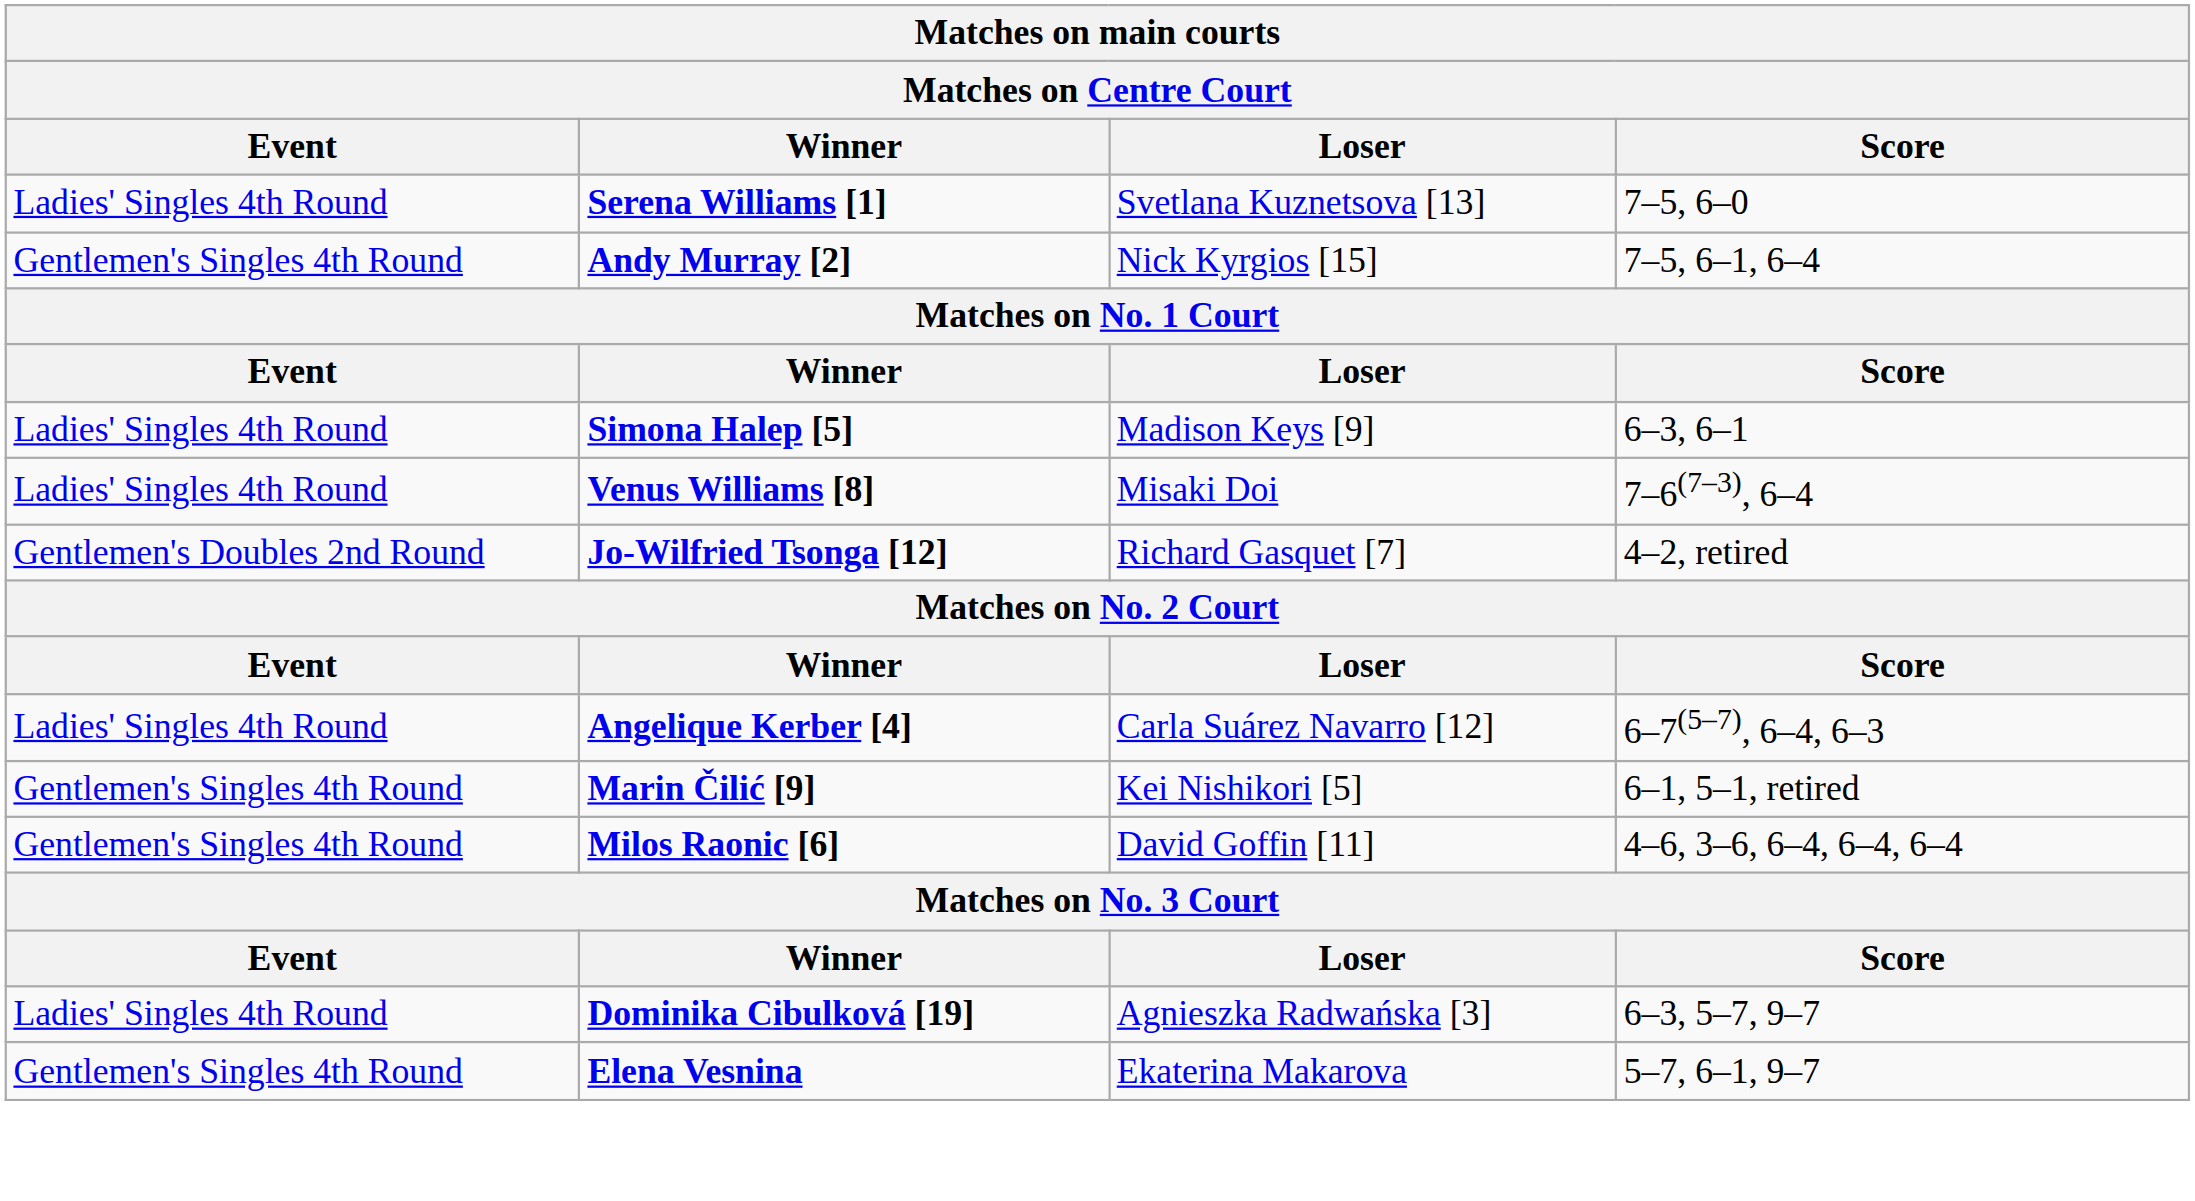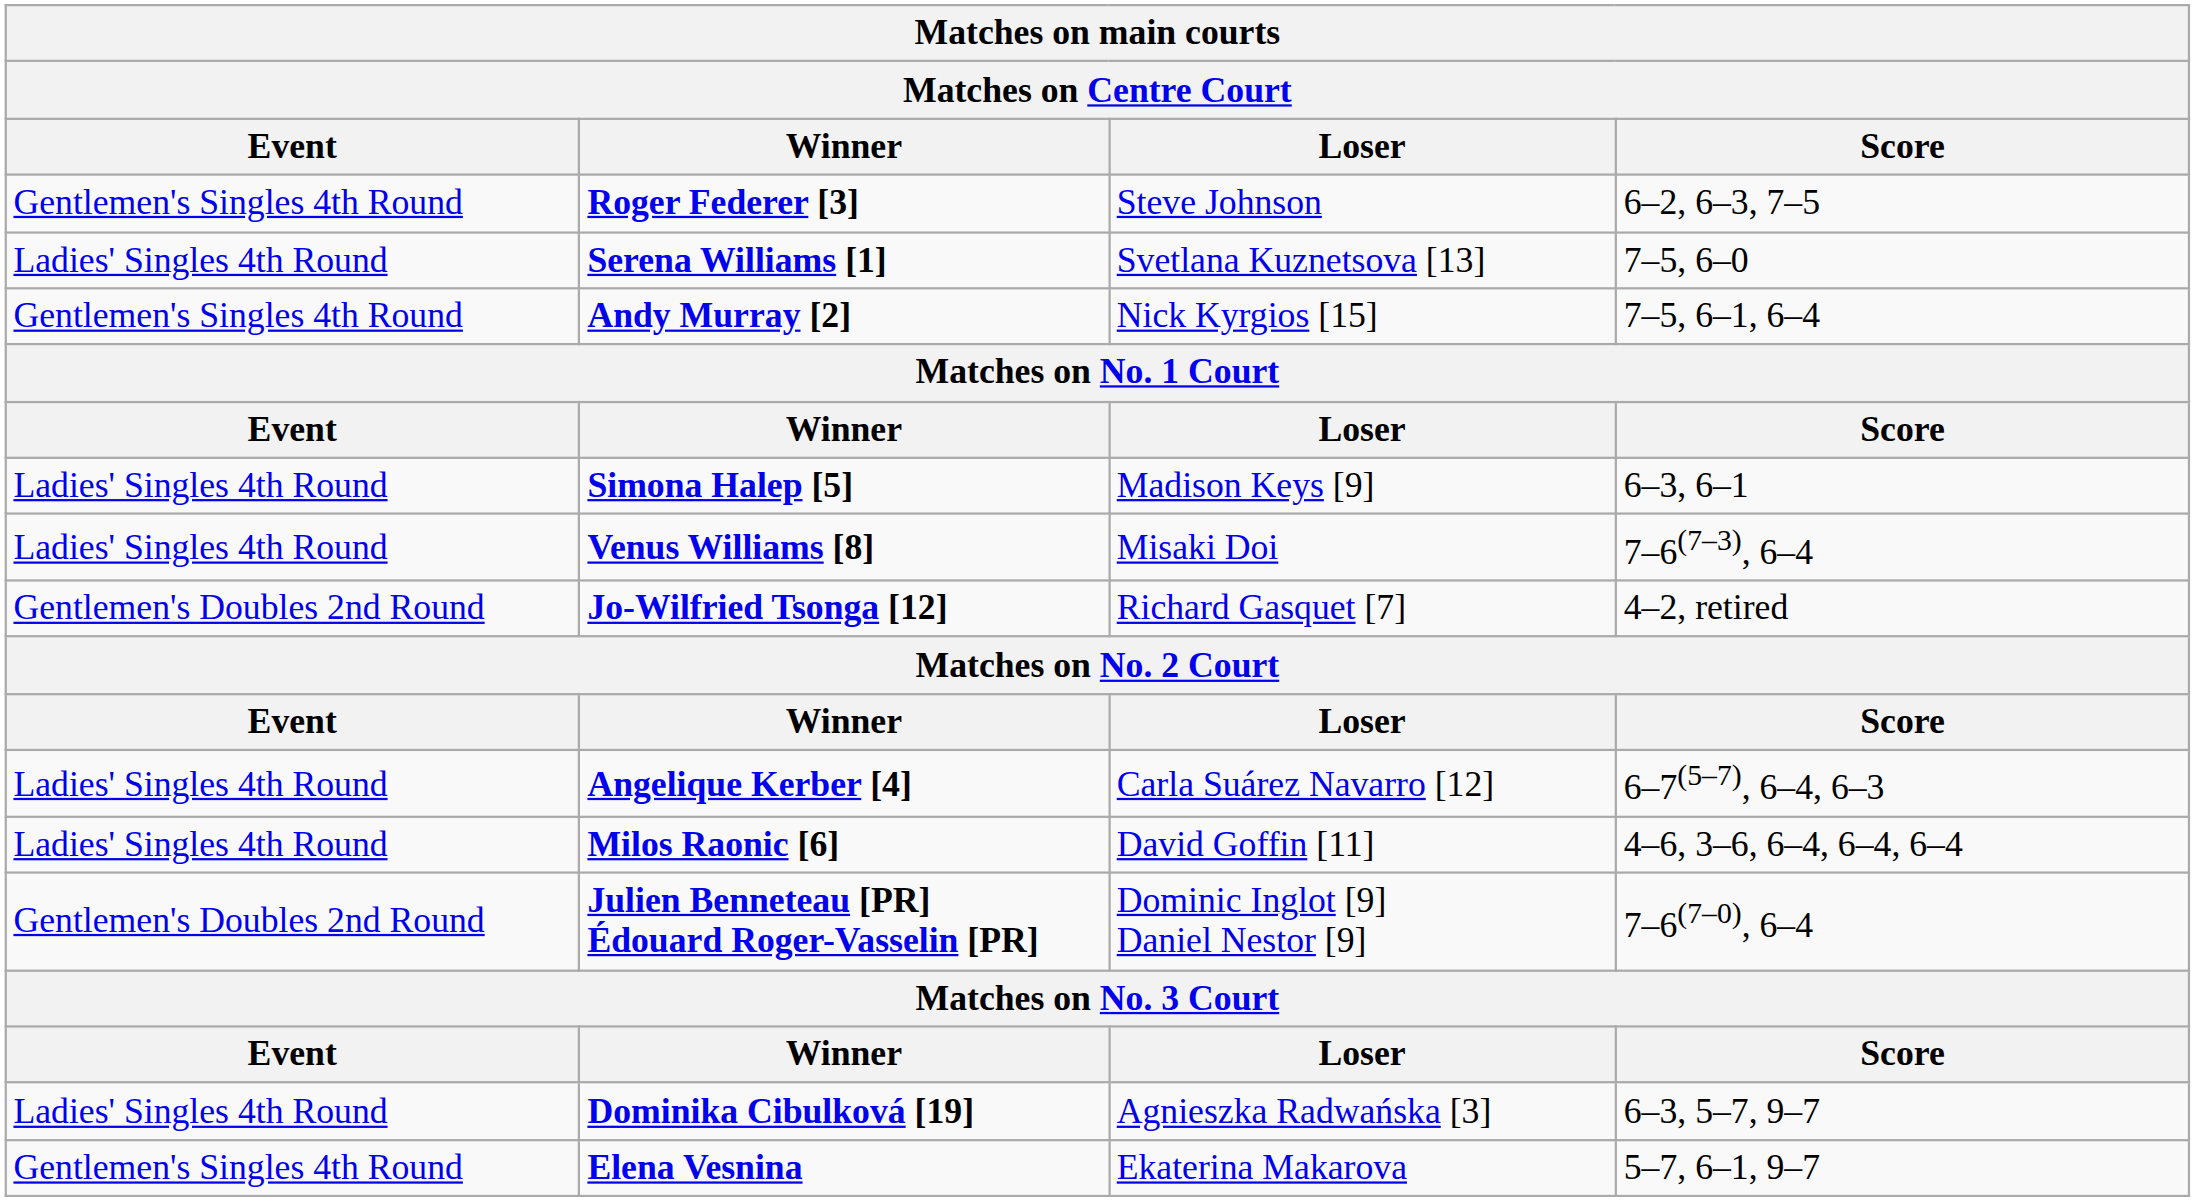+ row: Gentlemen's Singles 4th Round | Roger Federer [3] | Steve Johnson | 6–2, 6–3, 7–5
- row: Gentlemen's Singles 4th Round | Marin Čilić [9] | Kei Nishikori [5] | 6–1, 5–1, retired
Milos Raonic [6] | Event: Gentlemen's Singles 4th Round -> Ladies' Singles 4th Round
+ row: Gentlemen's Doubles 2nd Round | Julien Benneteau [PR] Édouard Roger-Vasselin [PR] | Dominic Inglot [9] Daniel Nestor [9] | 7–6(7–0), 6–4
